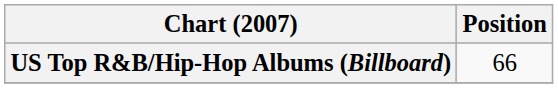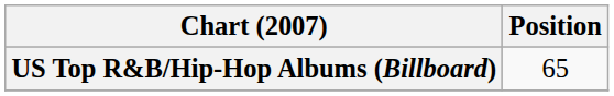US Top R&B/Hip-Hop Albums (Billboard) | Position: 66 -> 65
